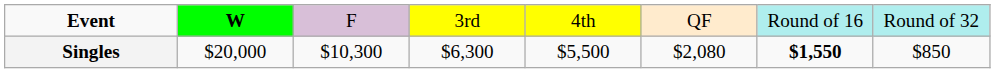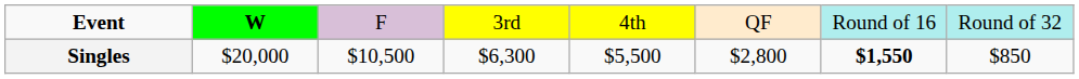Singles | column 3: $10,300 -> $10,500
Singles | column 6: $2,080 -> $2,800
